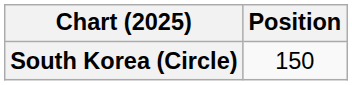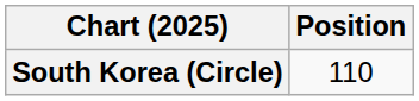South Korea (Circle) | Position: 150 -> 110
